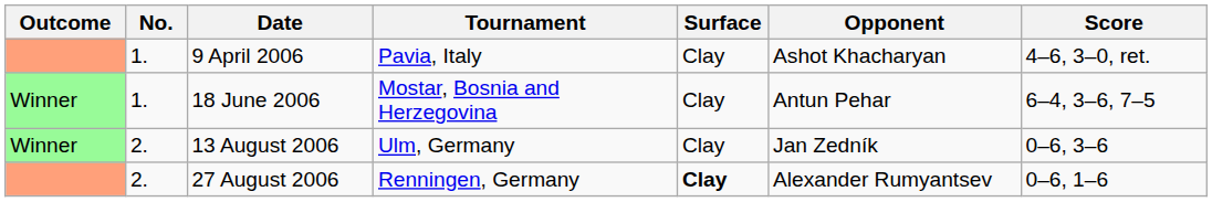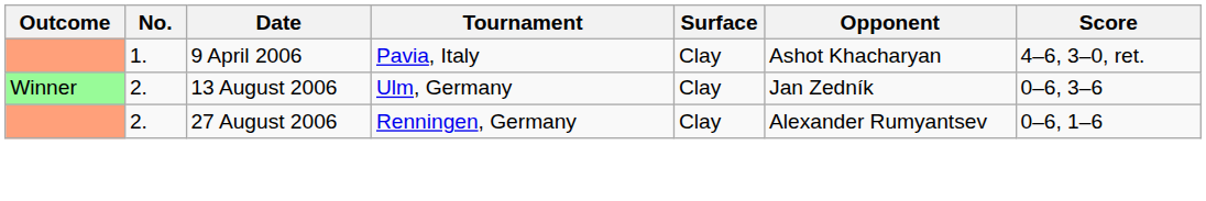- row: Winner | 1. | 18 June 2006 | Mostar, Bosnia and Herzegovina | Clay | Antun Pehar | 6–4, 3–6, 7–5
27 August 2006 | Surface: bold -> normal
